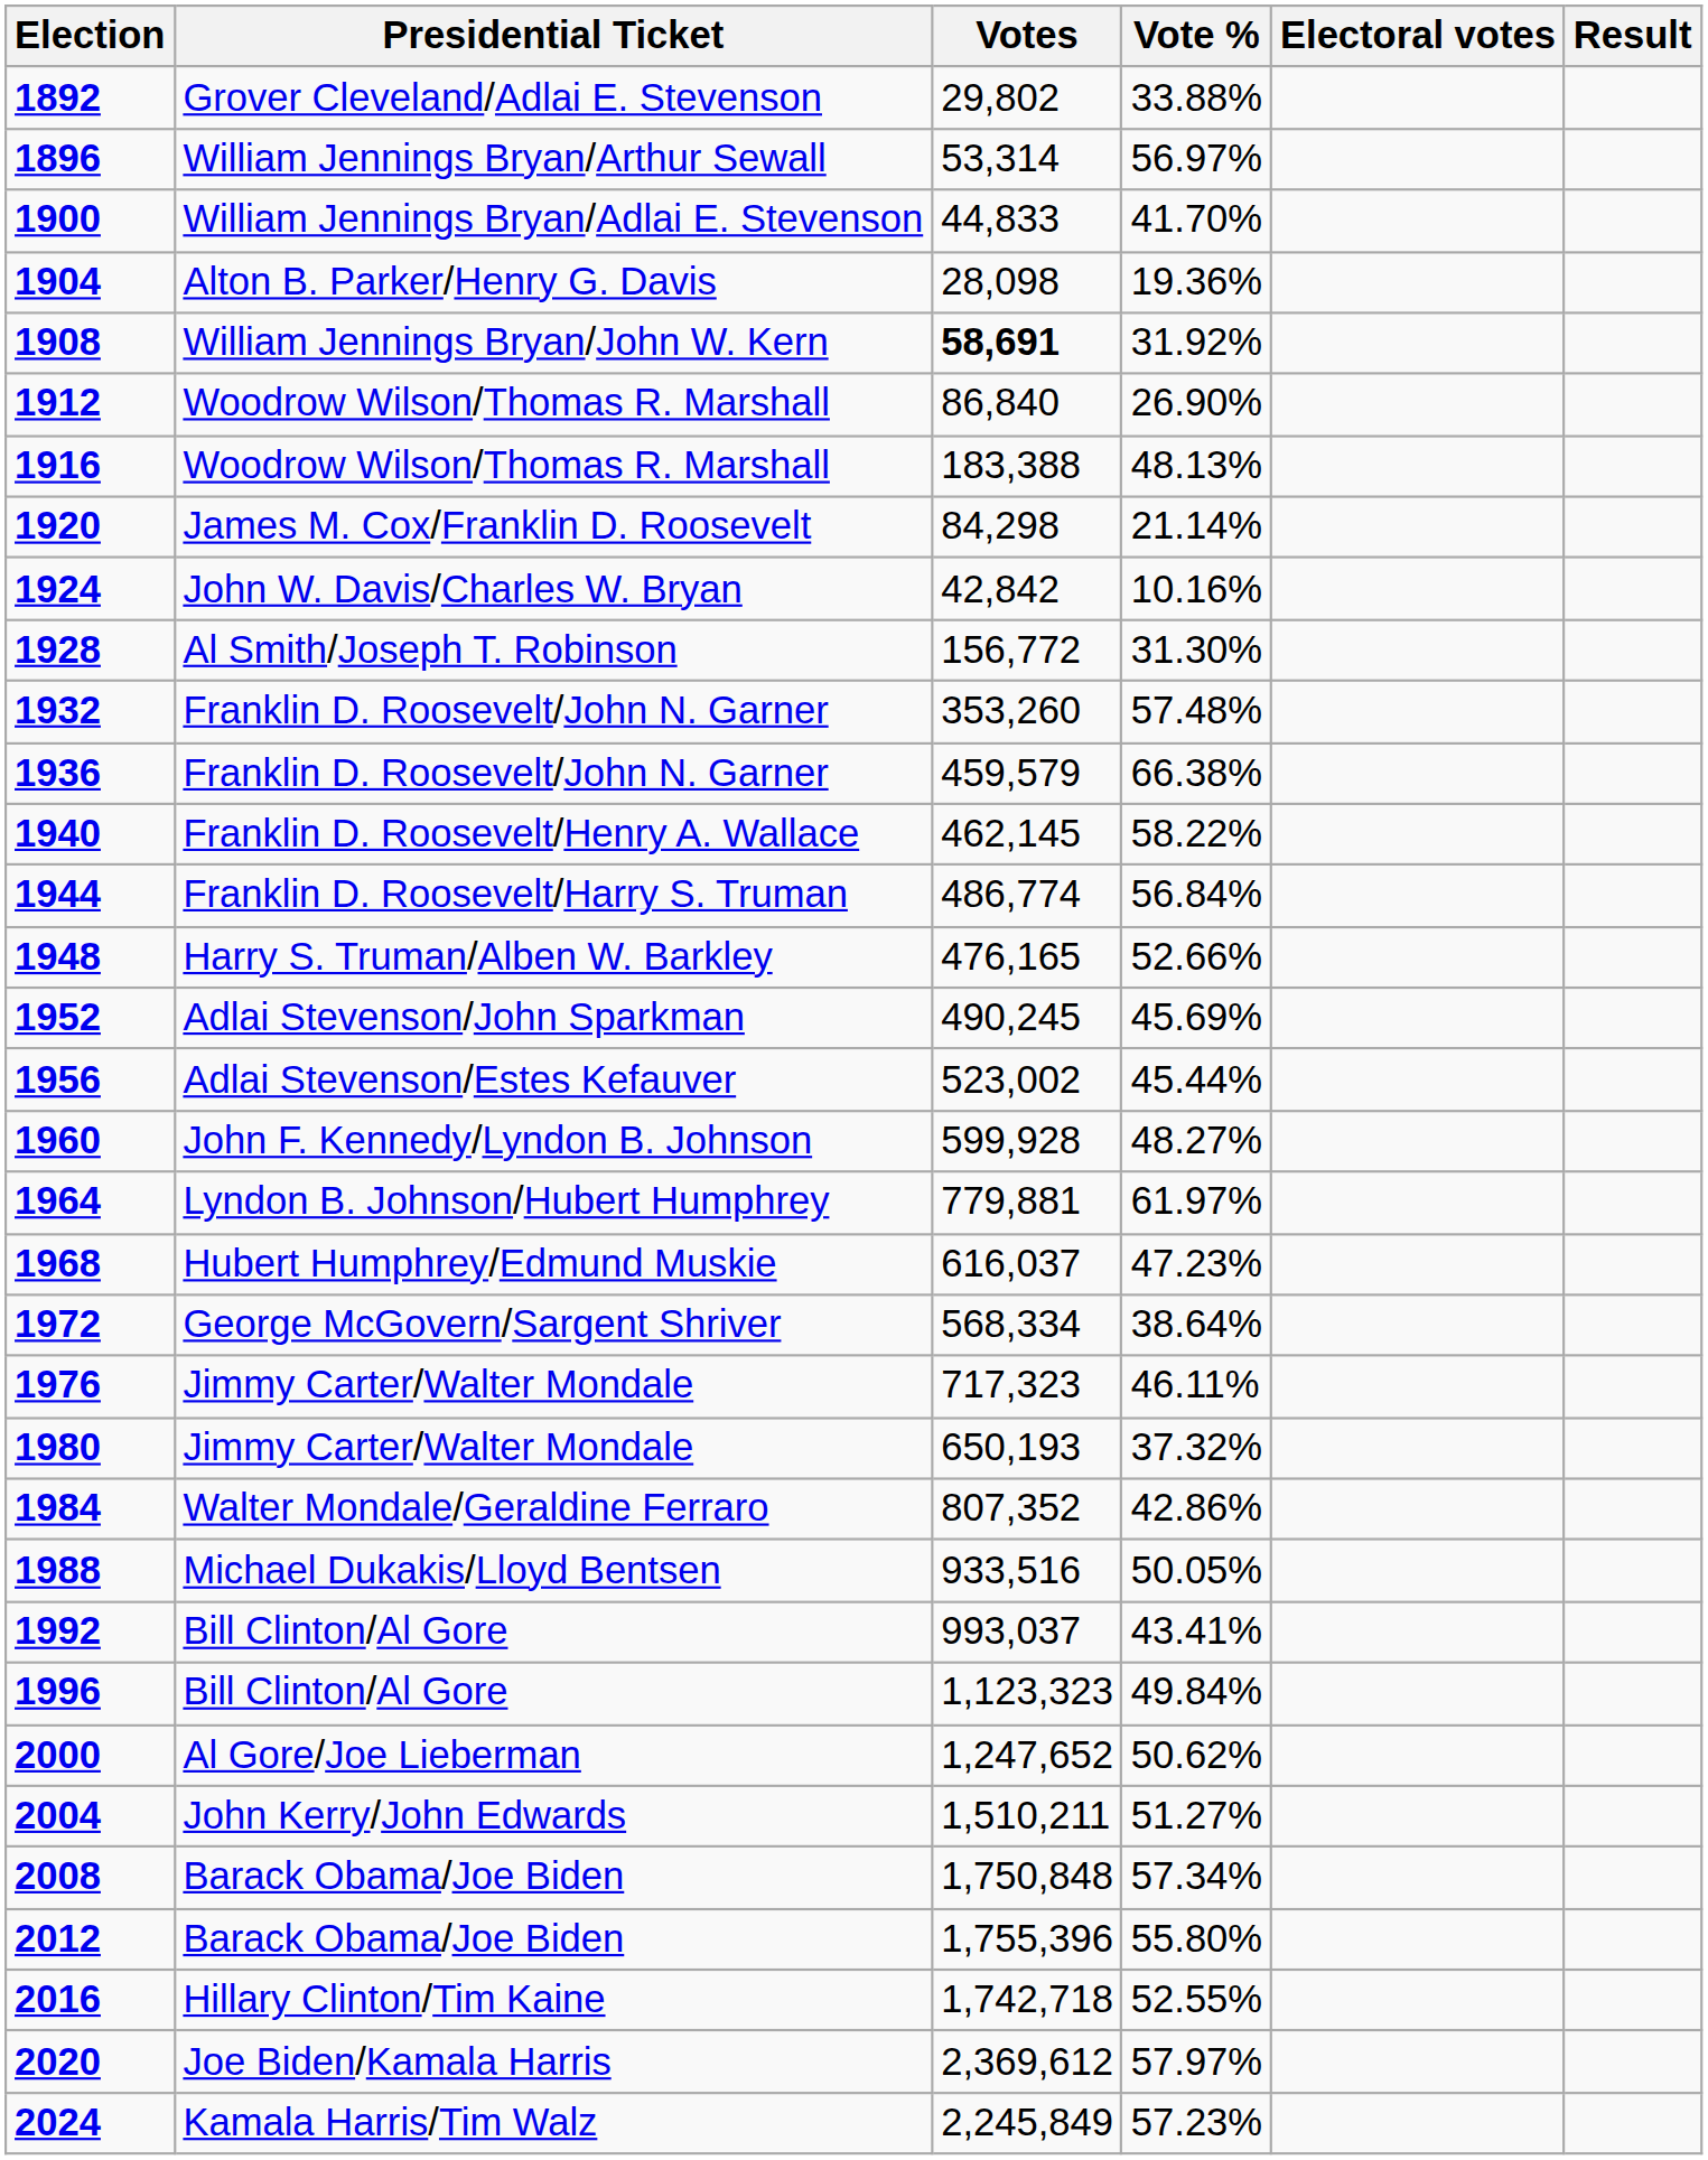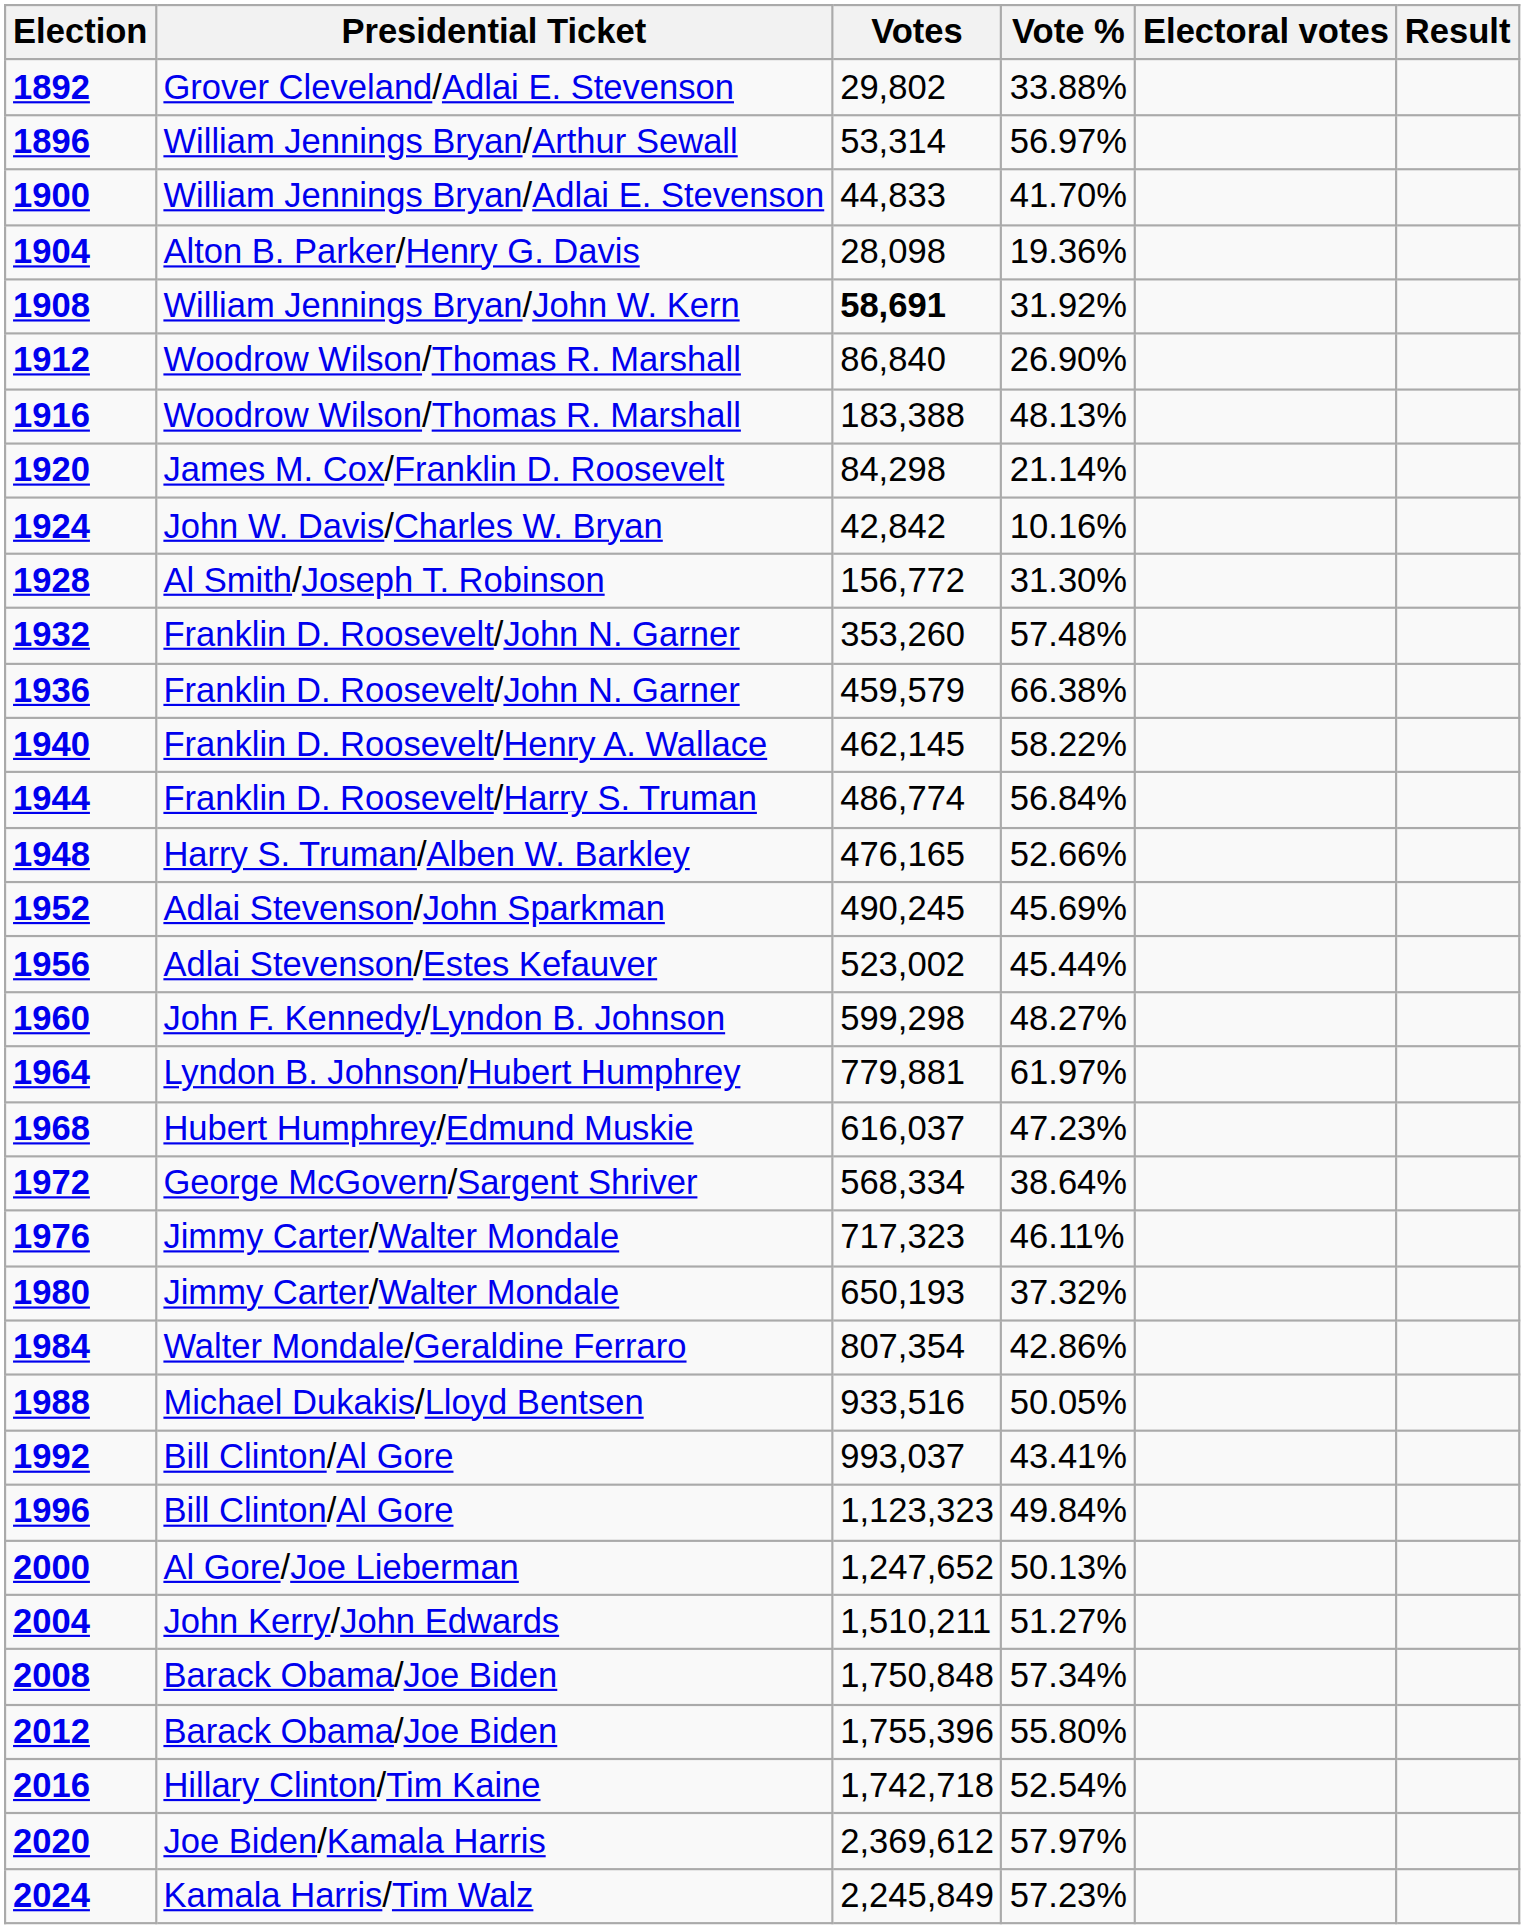1960 | Votes: 599,928 -> 599,298
1984 | Votes: 807,352 -> 807,354
2000 | Vote %: 50.62% -> 50.13%
2016 | Vote %: 52.55% -> 52.54%
